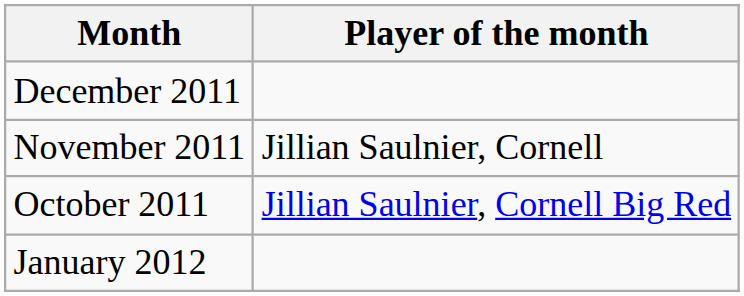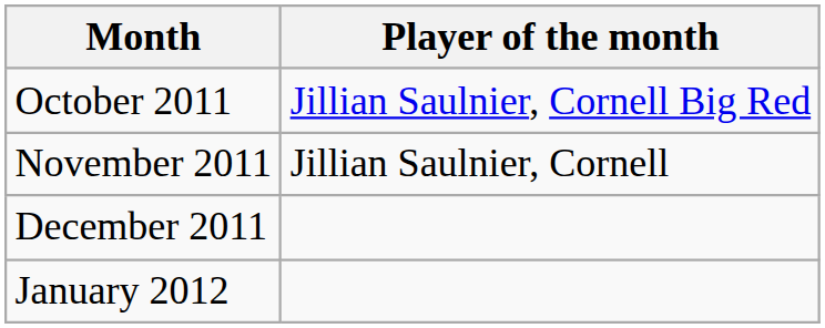rows swapped: October 2011 <-> December 2011
